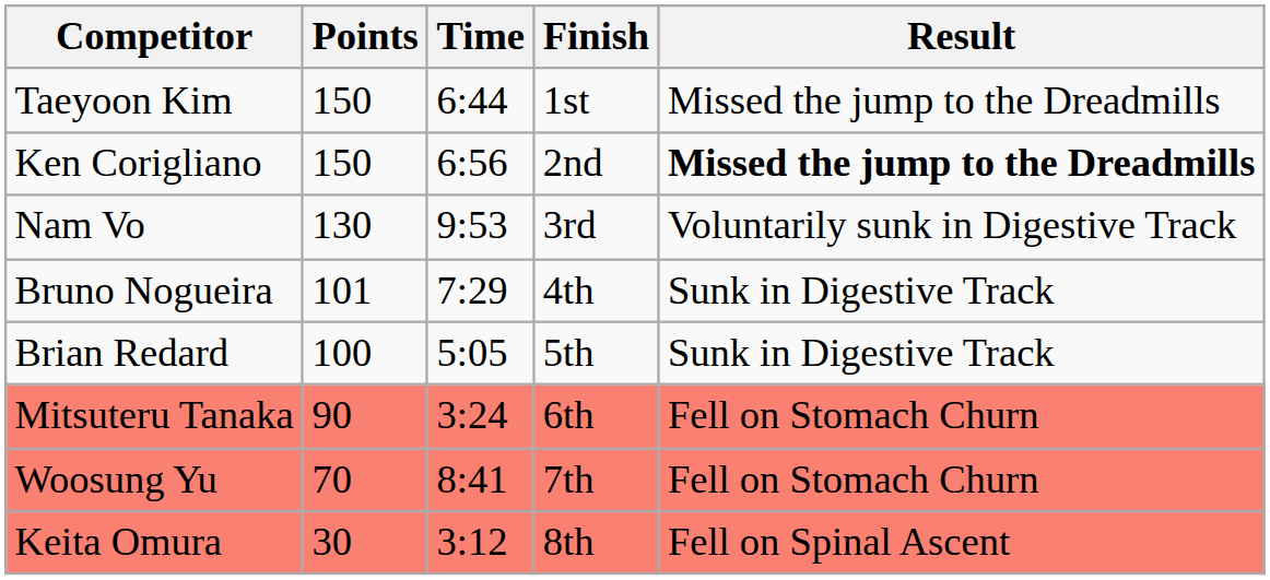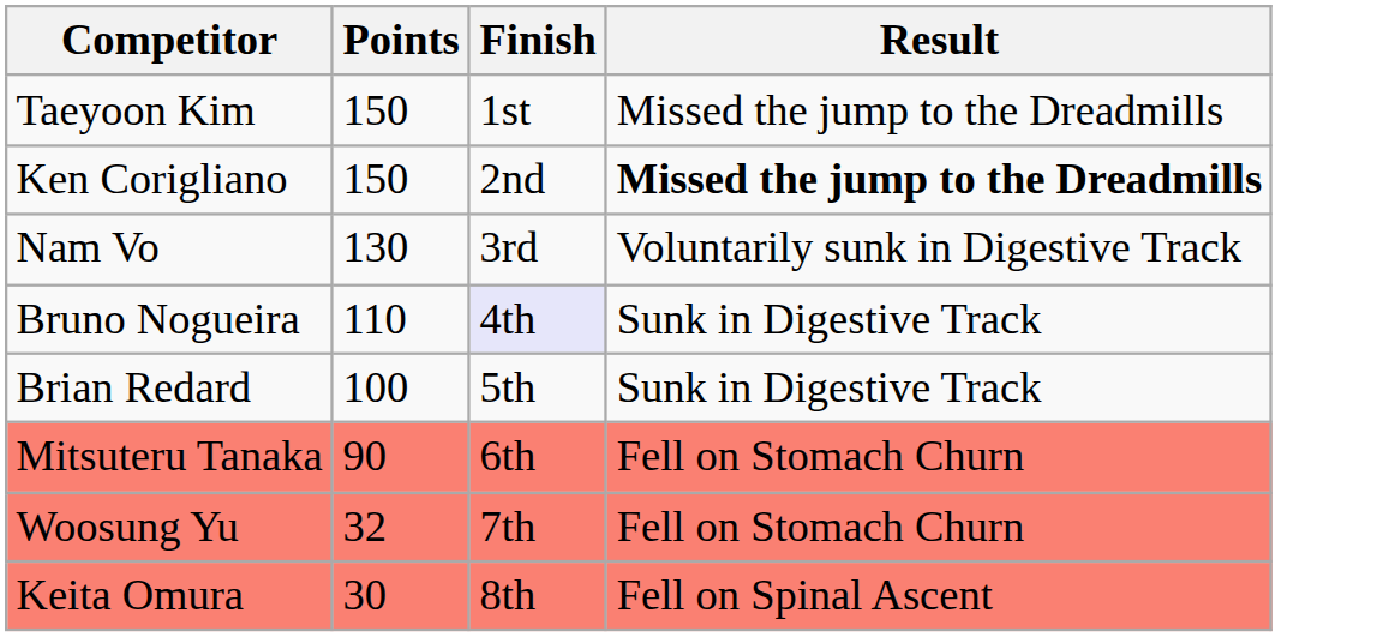- column: Time | 6:44 | 6:56 | 9:53 | 7:29 | 5:05 | 3:24 | 8:41 | 3:12
Bruno Nogueira | Points: 101 -> 110
Bruno Nogueira | Finish: no background -> lavender background
Woosung Yu | Points: 70 -> 32
